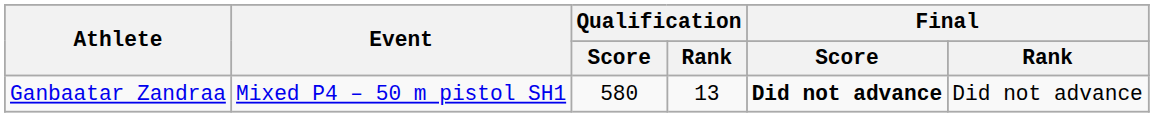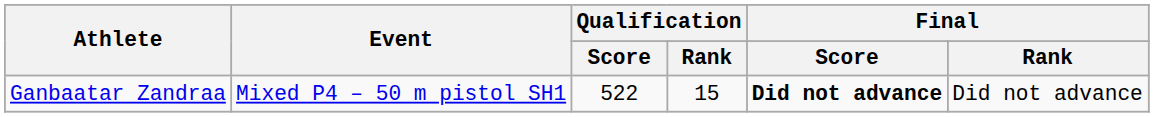Ganbaatar Zandraa | Qualification / Score: 580 -> 522
Ganbaatar Zandraa | Qualification / Rank: 13 -> 15
